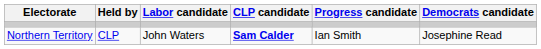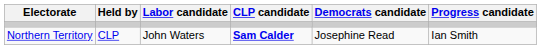columns swapped: Democrats candidate <-> Progress candidate
